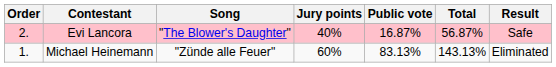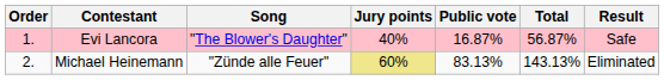Evi Lancora | Order: 2. -> 1.
Michael Heinemann | Order: 1. -> 2.
Michael Heinemann | Jury points: no background -> khaki background
